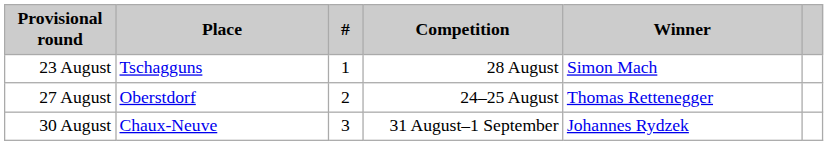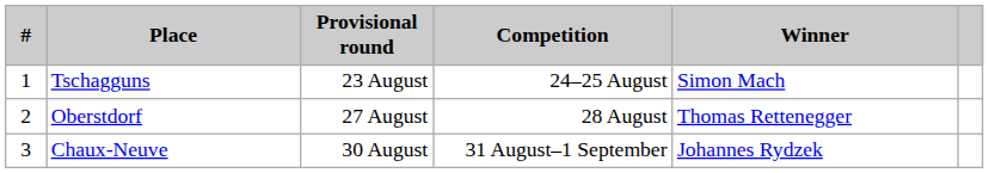columns swapped: # <-> Provisional round
Tschagguns | Competition: 28 August -> 24–25 August
Oberstdorf | Competition: 24–25 August -> 28 August
